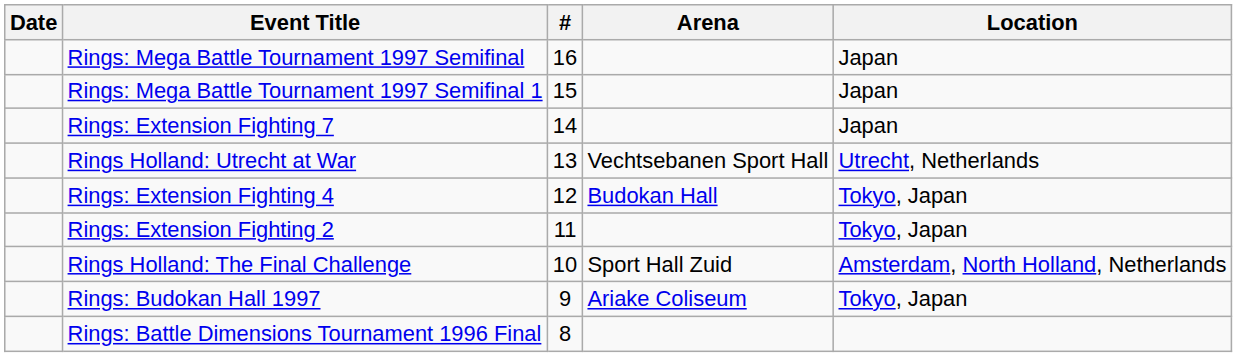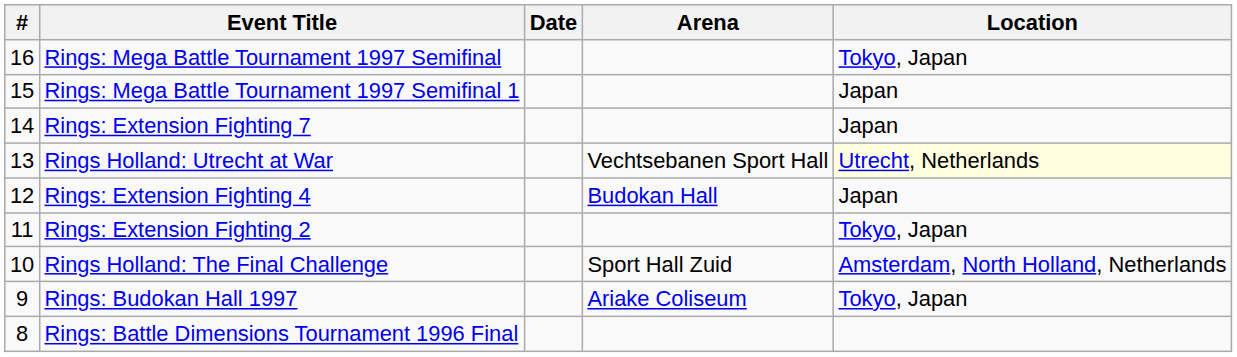columns swapped: # <-> Date
Rings: Mega Battle Tournament 1997 Semifinal | Location: Japan -> Tokyo, Japan
Rings Holland: Utrecht at War | Location: no background -> lightyellow background
Rings: Extension Fighting 4 | Location: Tokyo, Japan -> Japan
